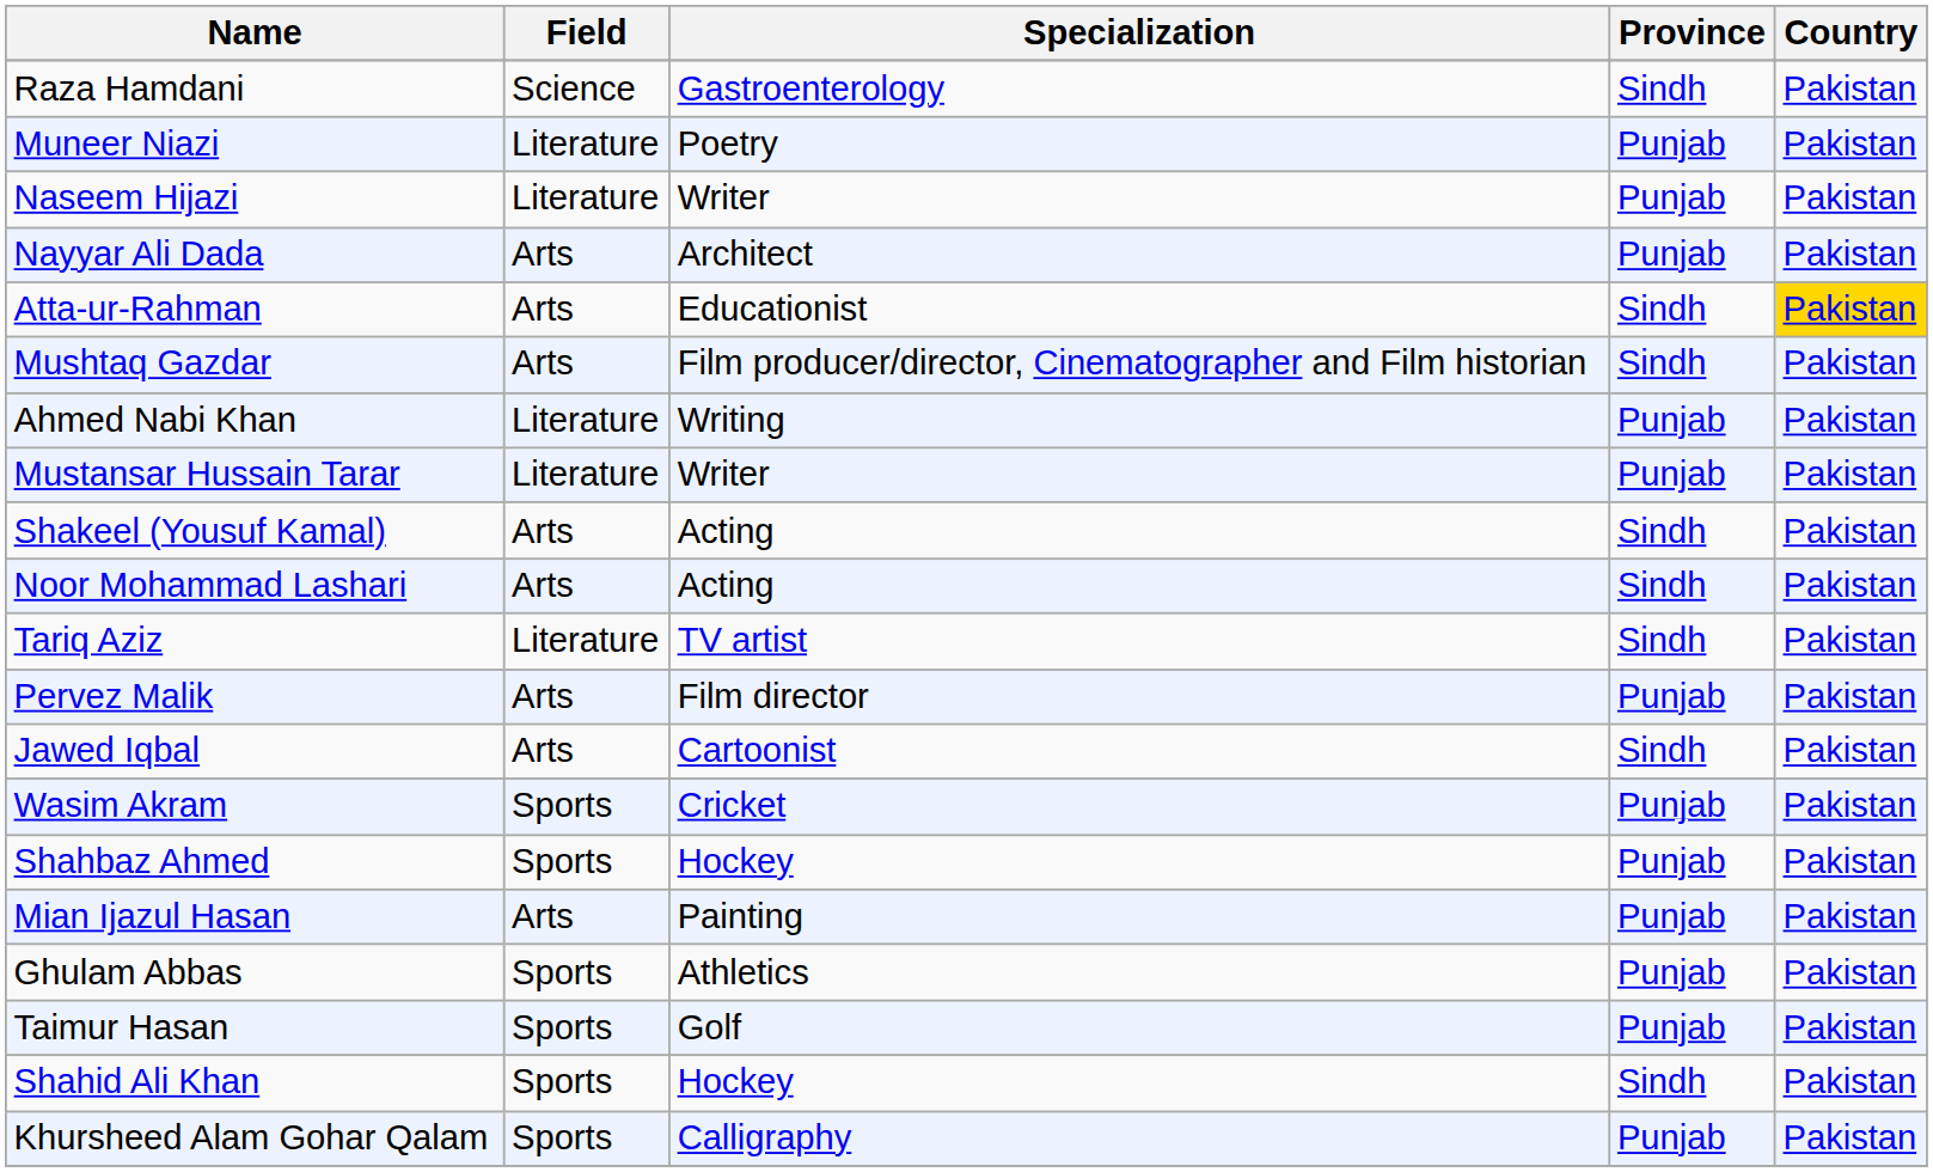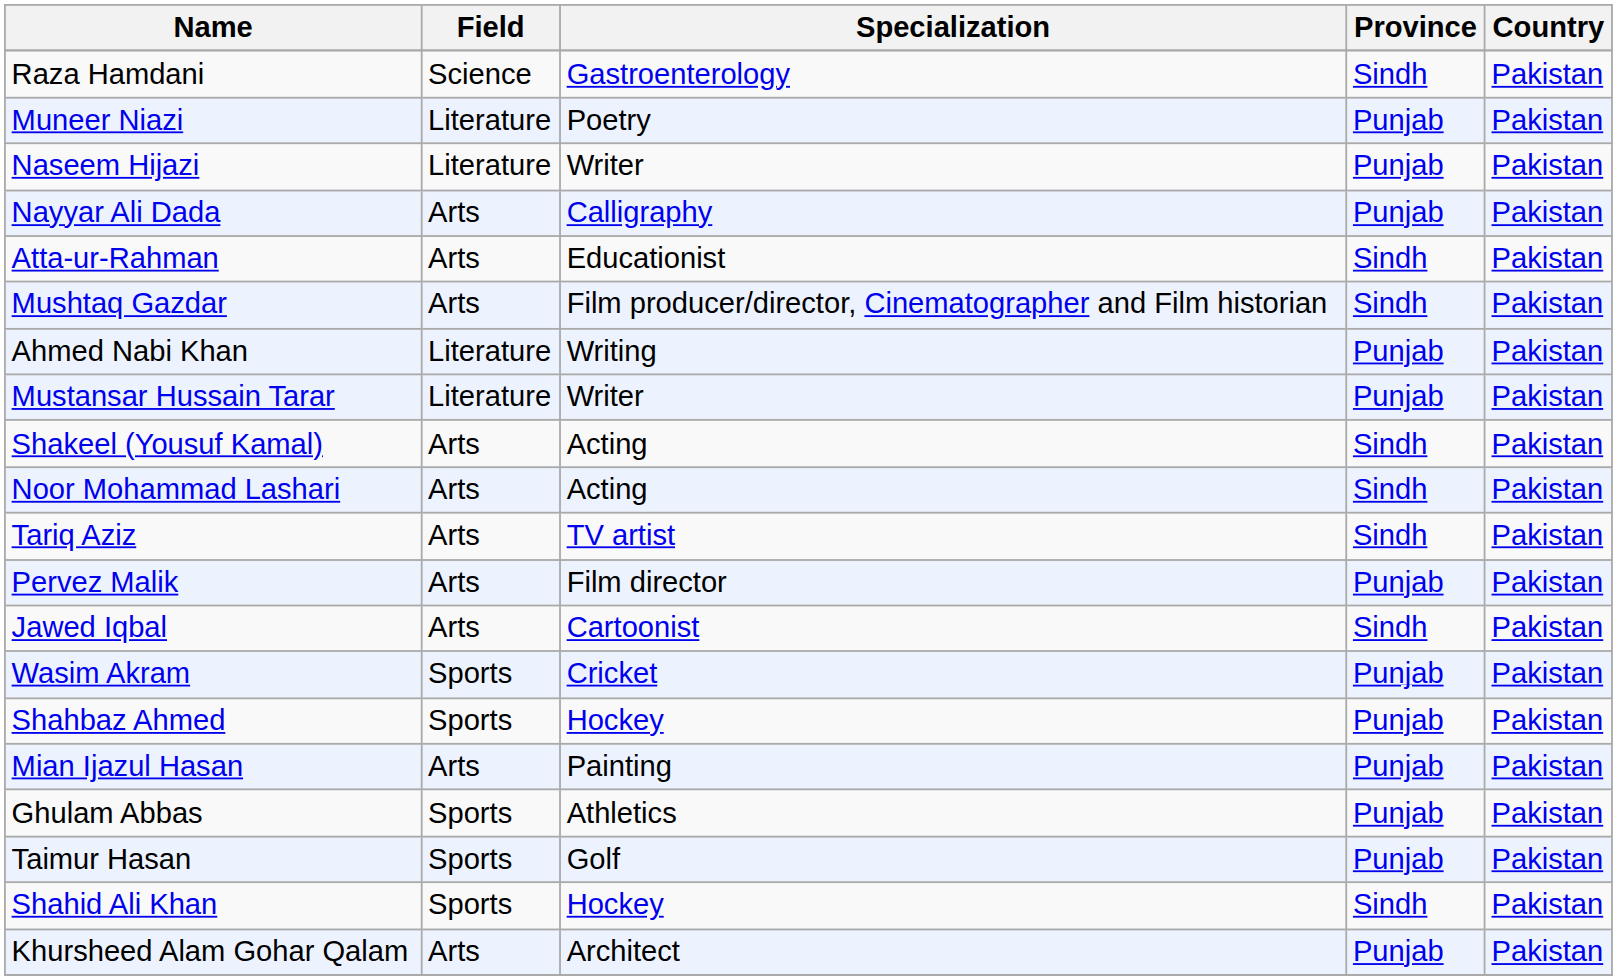Nayyar Ali Dada | Specialization: Architect -> Calligraphy
Atta-ur-Rahman | Country: gold background -> no background
Tariq Aziz | Field: Literature -> Arts
Khursheed Alam Gohar Qalam | Field: Sports -> Arts
Khursheed Alam Gohar Qalam | Specialization: Calligraphy -> Architect
